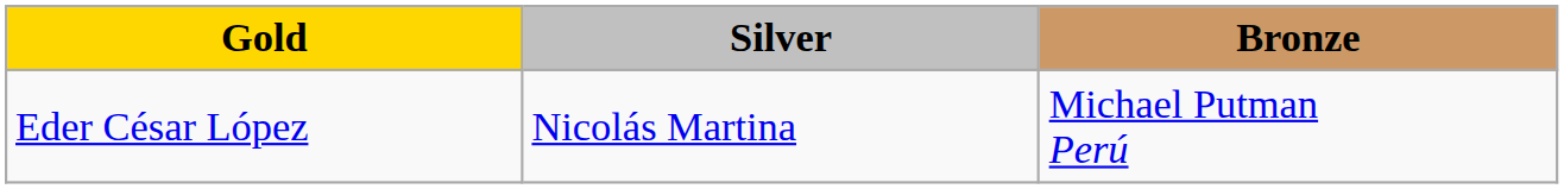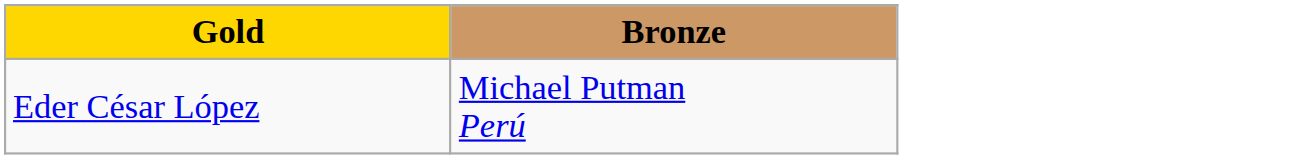- column: Silver | Nicolás Martina
